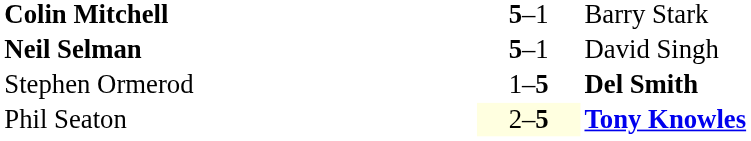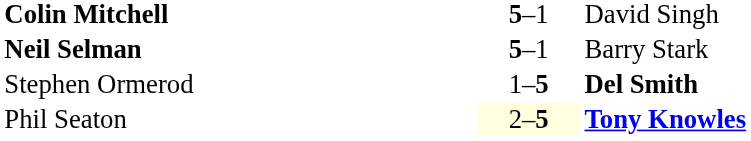Colin Mitchell | column 3: Barry Stark -> David Singh
Neil Selman | column 3: David Singh -> Barry Stark
